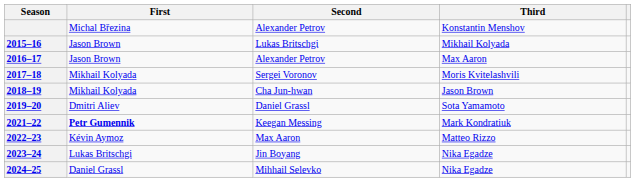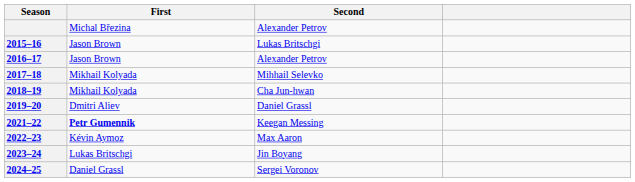- column: Third | Konstantin Menshov | Mikhail Kolyada | Max Aaron | Moris Kvitelashvili | Jason Brown | Sota Yamamoto | Mark Kondratiuk | Matteo Rizzo | Nika Egadze | Nika Egadze
2017–18 | Second: Sergei Voronov -> Mihhail Selevko
2024–25 | Second: Mihhail Selevko -> Sergei Voronov
